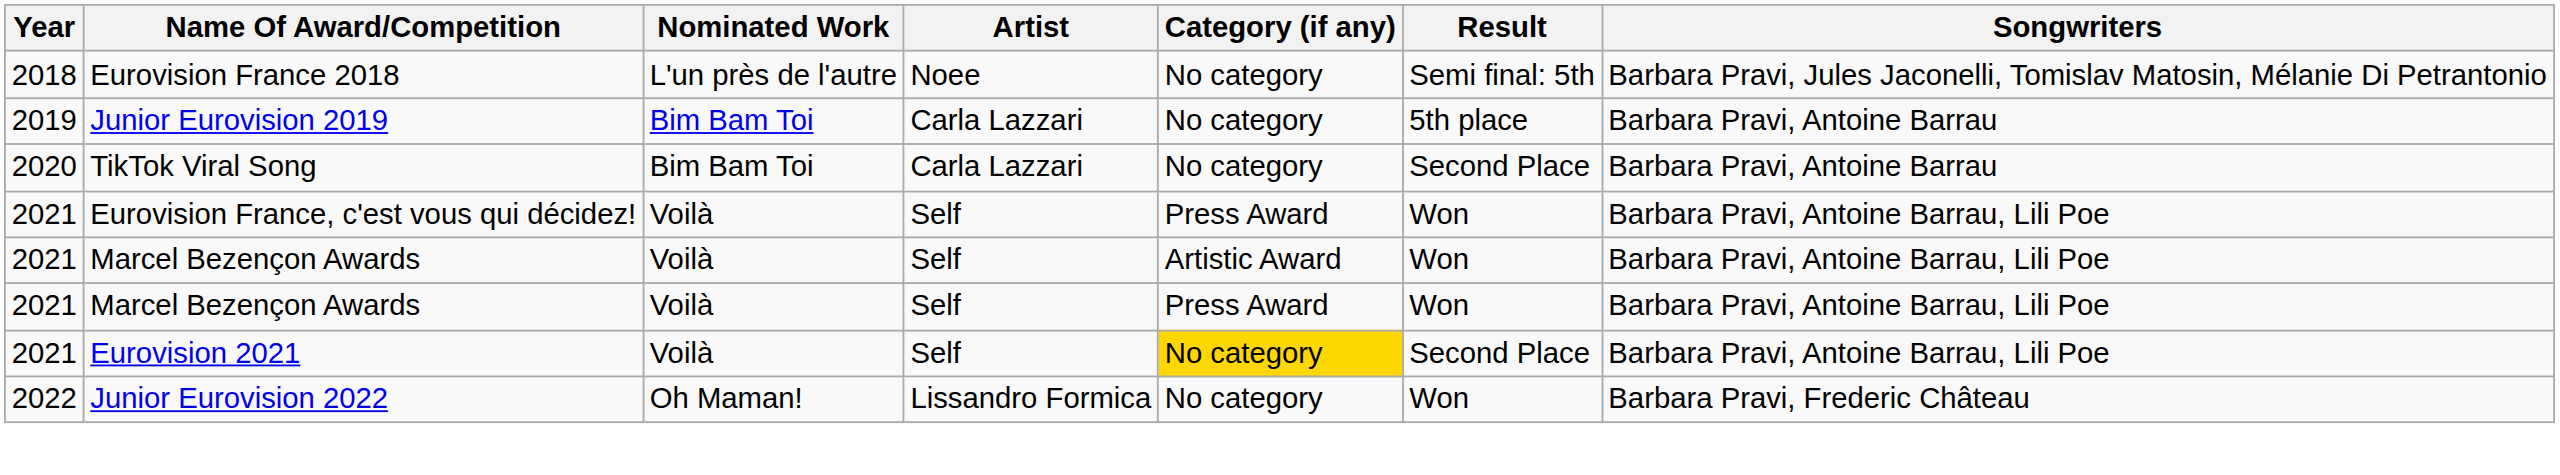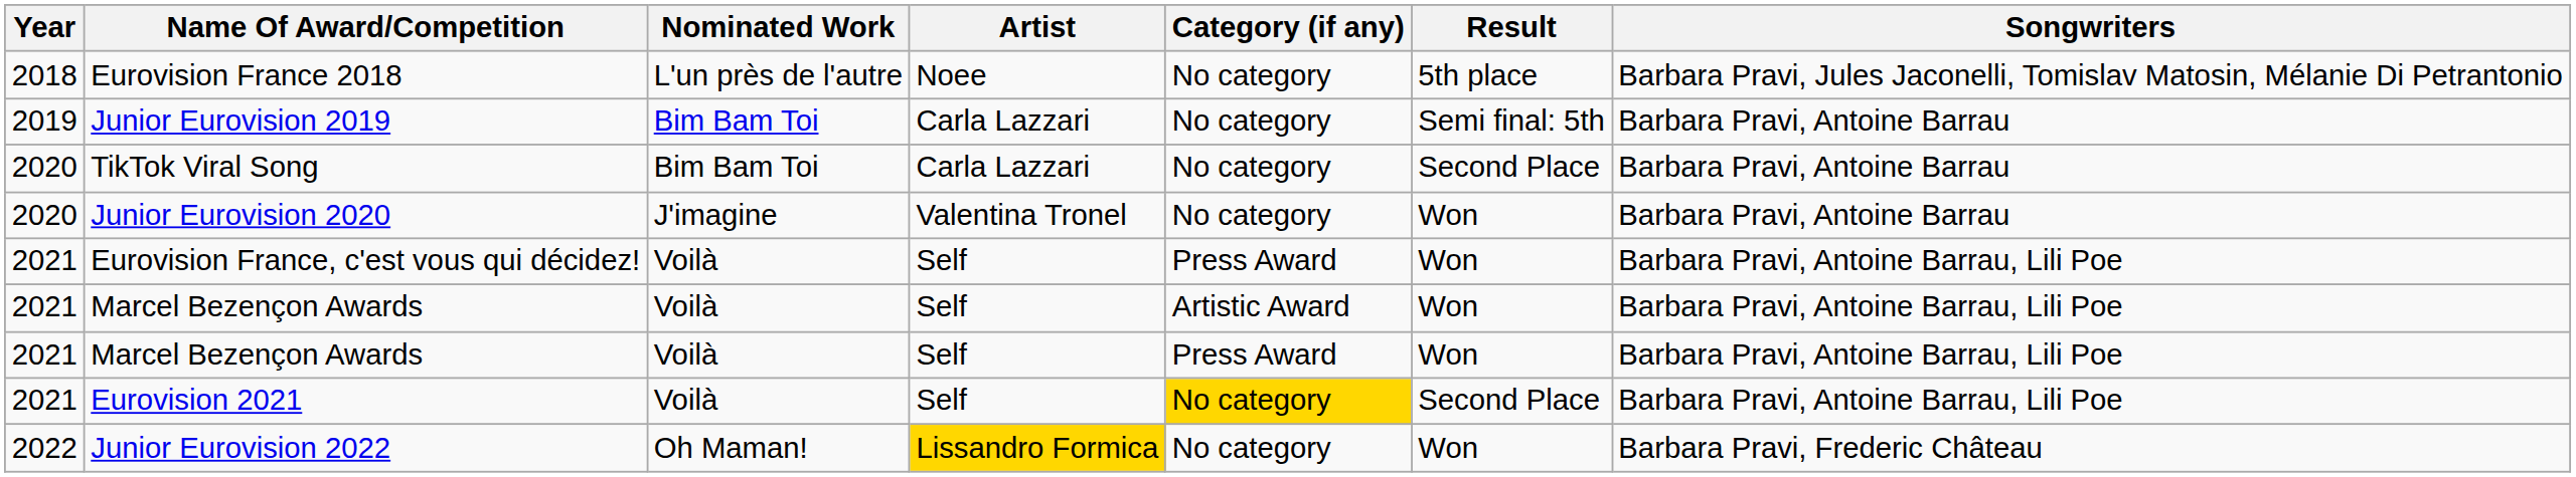Eurovision France 2018 | Result: Semi final: 5th -> 5th place
Junior Eurovision 2019 | Result: 5th place -> Semi final: 5th
+ row: 2020 | Junior Eurovision 2020 | J'imagine | Valentina Tronel | No category | Won | Barbara Pravi, Antoine Barrau
Junior Eurovision 2022 | Artist: no background -> gold background
